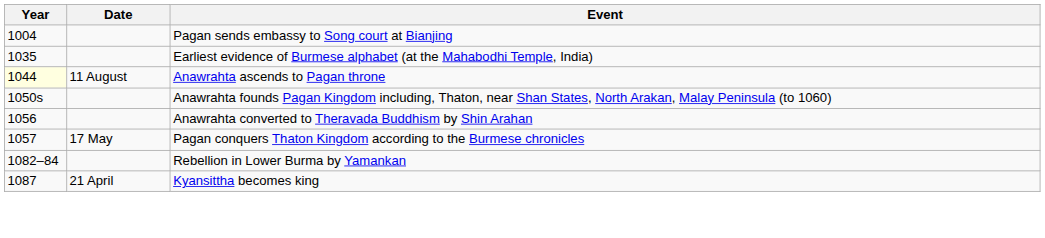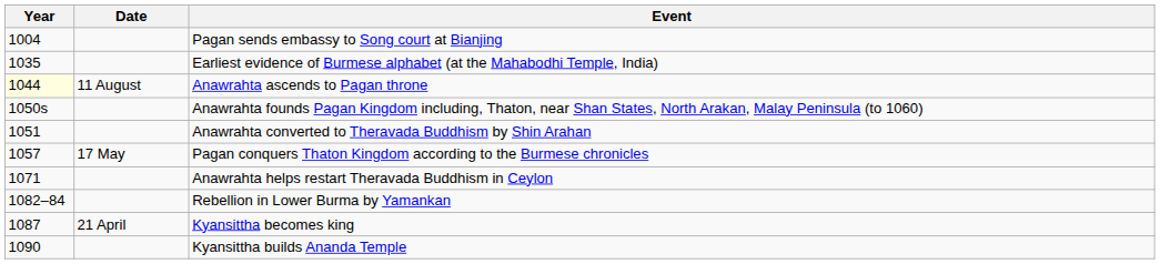Anawrahta converted to Theravada Buddhism by Shin Arahan | Year: 1056 -> 1051
+ row: 1071 | Anawrahta helps restart Theravada Buddhism in Ceylon
+ row: 1090 | Kyansittha builds Ananda Temple
